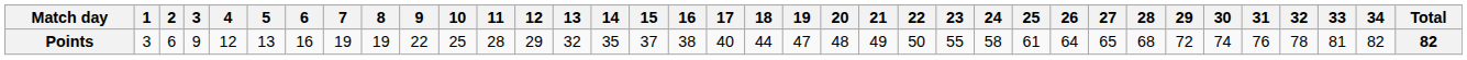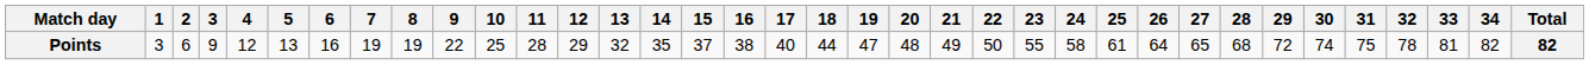Points | 31: 76 -> 75
